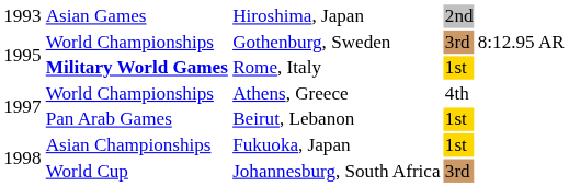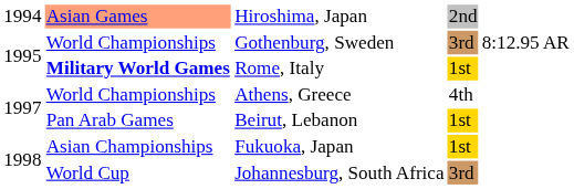Hiroshima, Japan | column 1: 1993 -> 1994
Hiroshima, Japan | column 2: no background -> lightsalmon background
